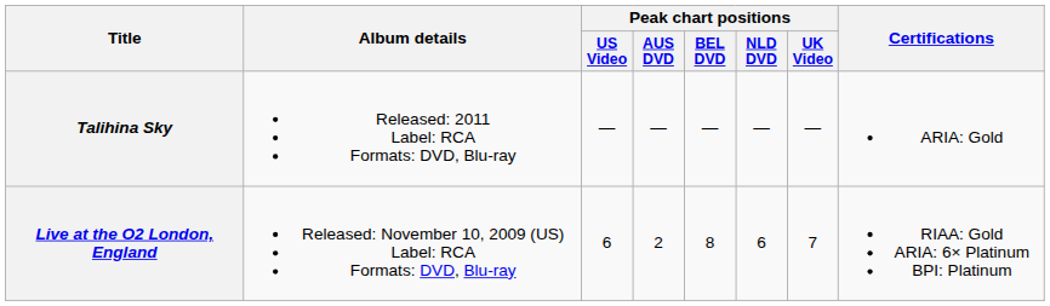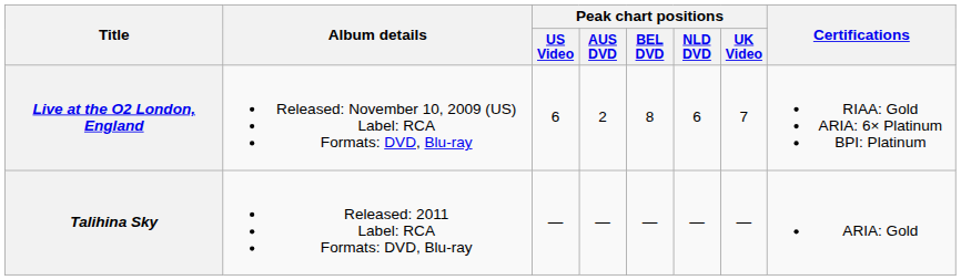rows swapped: Live at the O2 London, England <-> Talihina Sky
